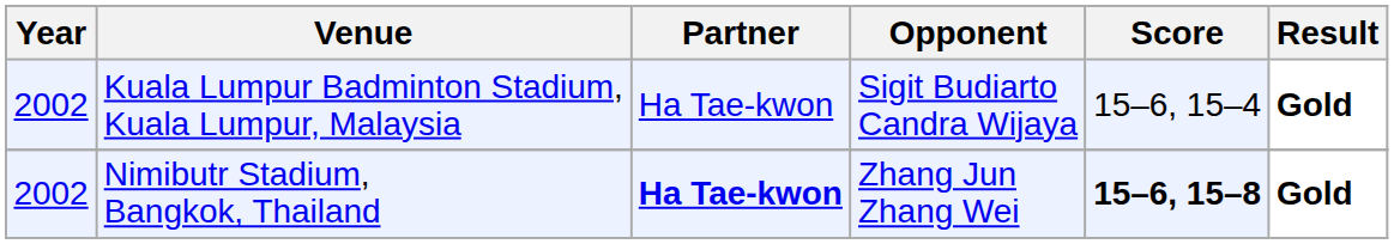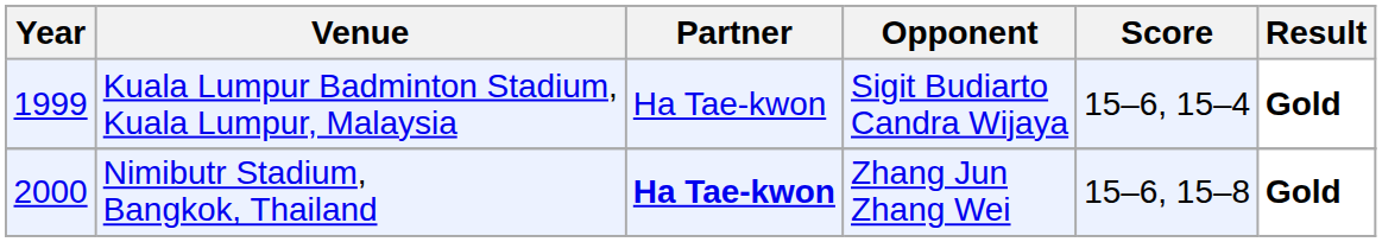Kuala Lumpur Badminton Stadium, Kuala Lumpur, Malaysia | Year: 2002 -> 1999
Nimibutr Stadium, Bangkok, Thailand | Year: 2002 -> 2000
Nimibutr Stadium, Bangkok, Thailand | Score: bold -> normal
